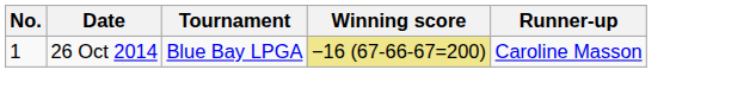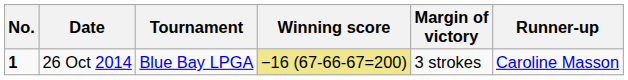+ column: Margin of victory | 3 strokes
26 Oct 2014 | No.: normal -> bold
